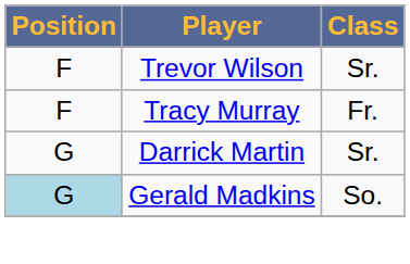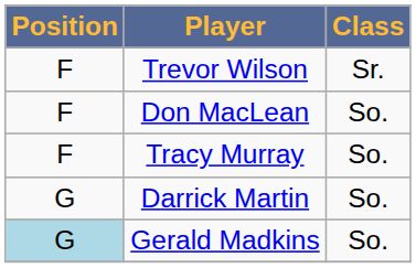+ row: F | Don MacLean | So.
Tracy Murray | Class: Fr. -> So.
Darrick Martin | Class: Sr. -> So.
